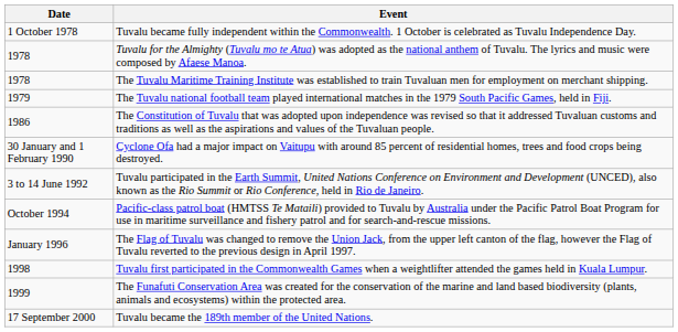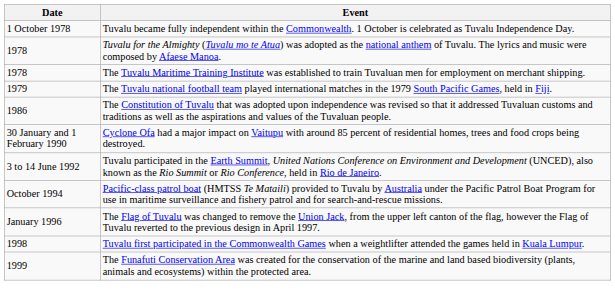- row: 17 September 2000 | Tuvalu became the 189th member of the United Nations.
